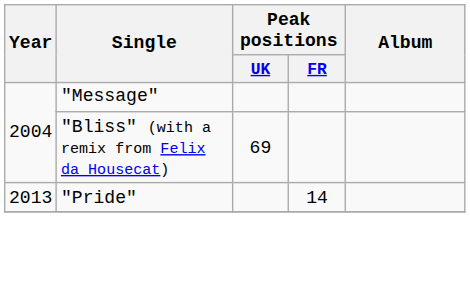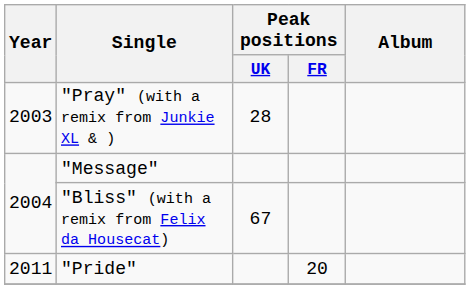+ row: 2003 | "Pray" (with a remix from Junkie XL & ) | 28
"Bliss" (with a remix from Felix da Housecat) | Peak positions / UK: 69 -> 67
"Pride" | Year: 2013 -> 2011
"Pride" | Peak positions / FR: 14 -> 20
